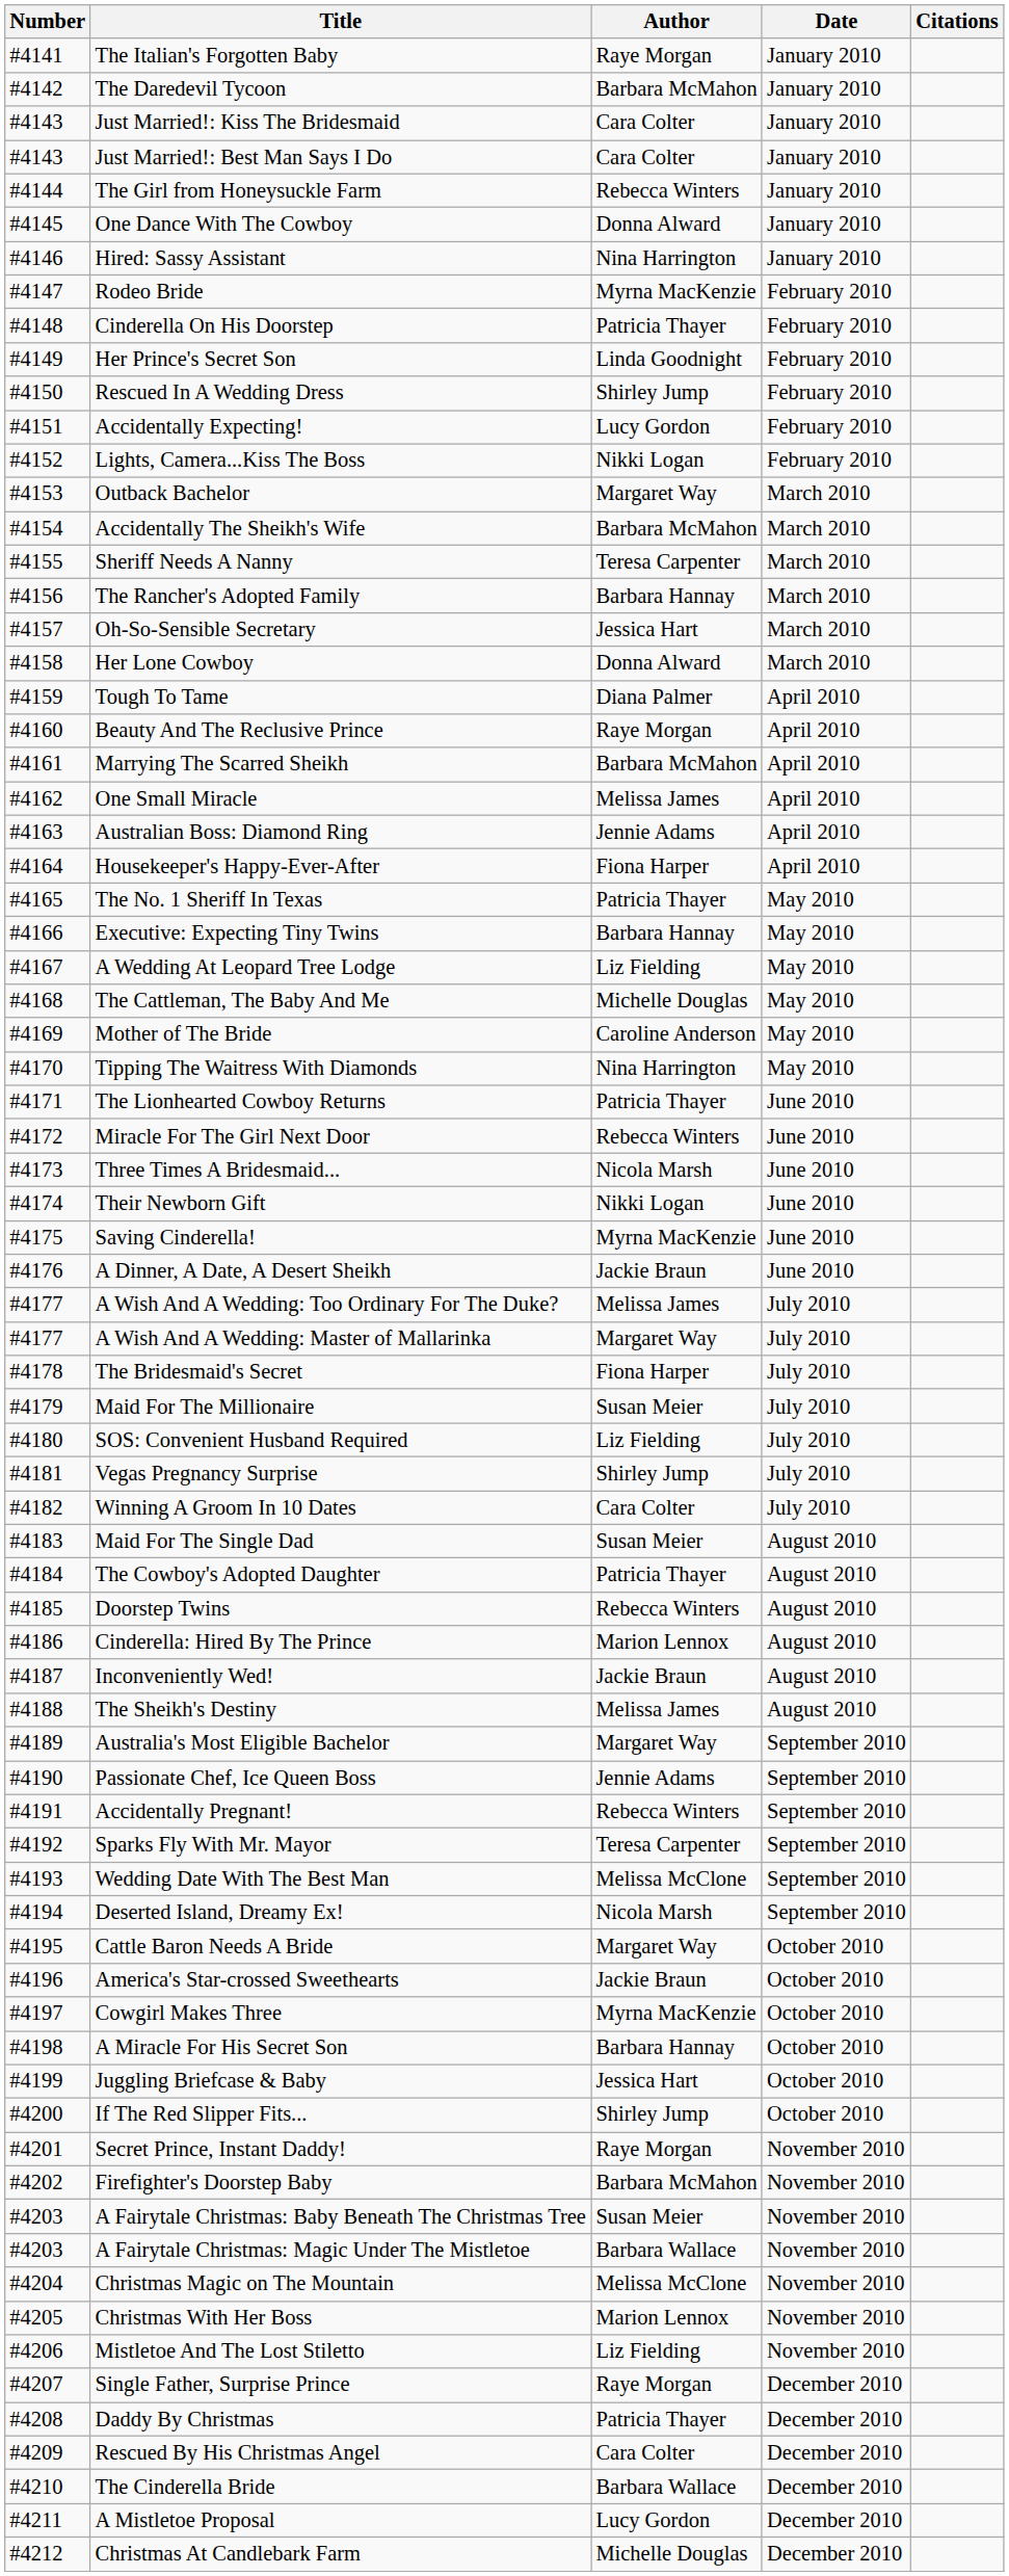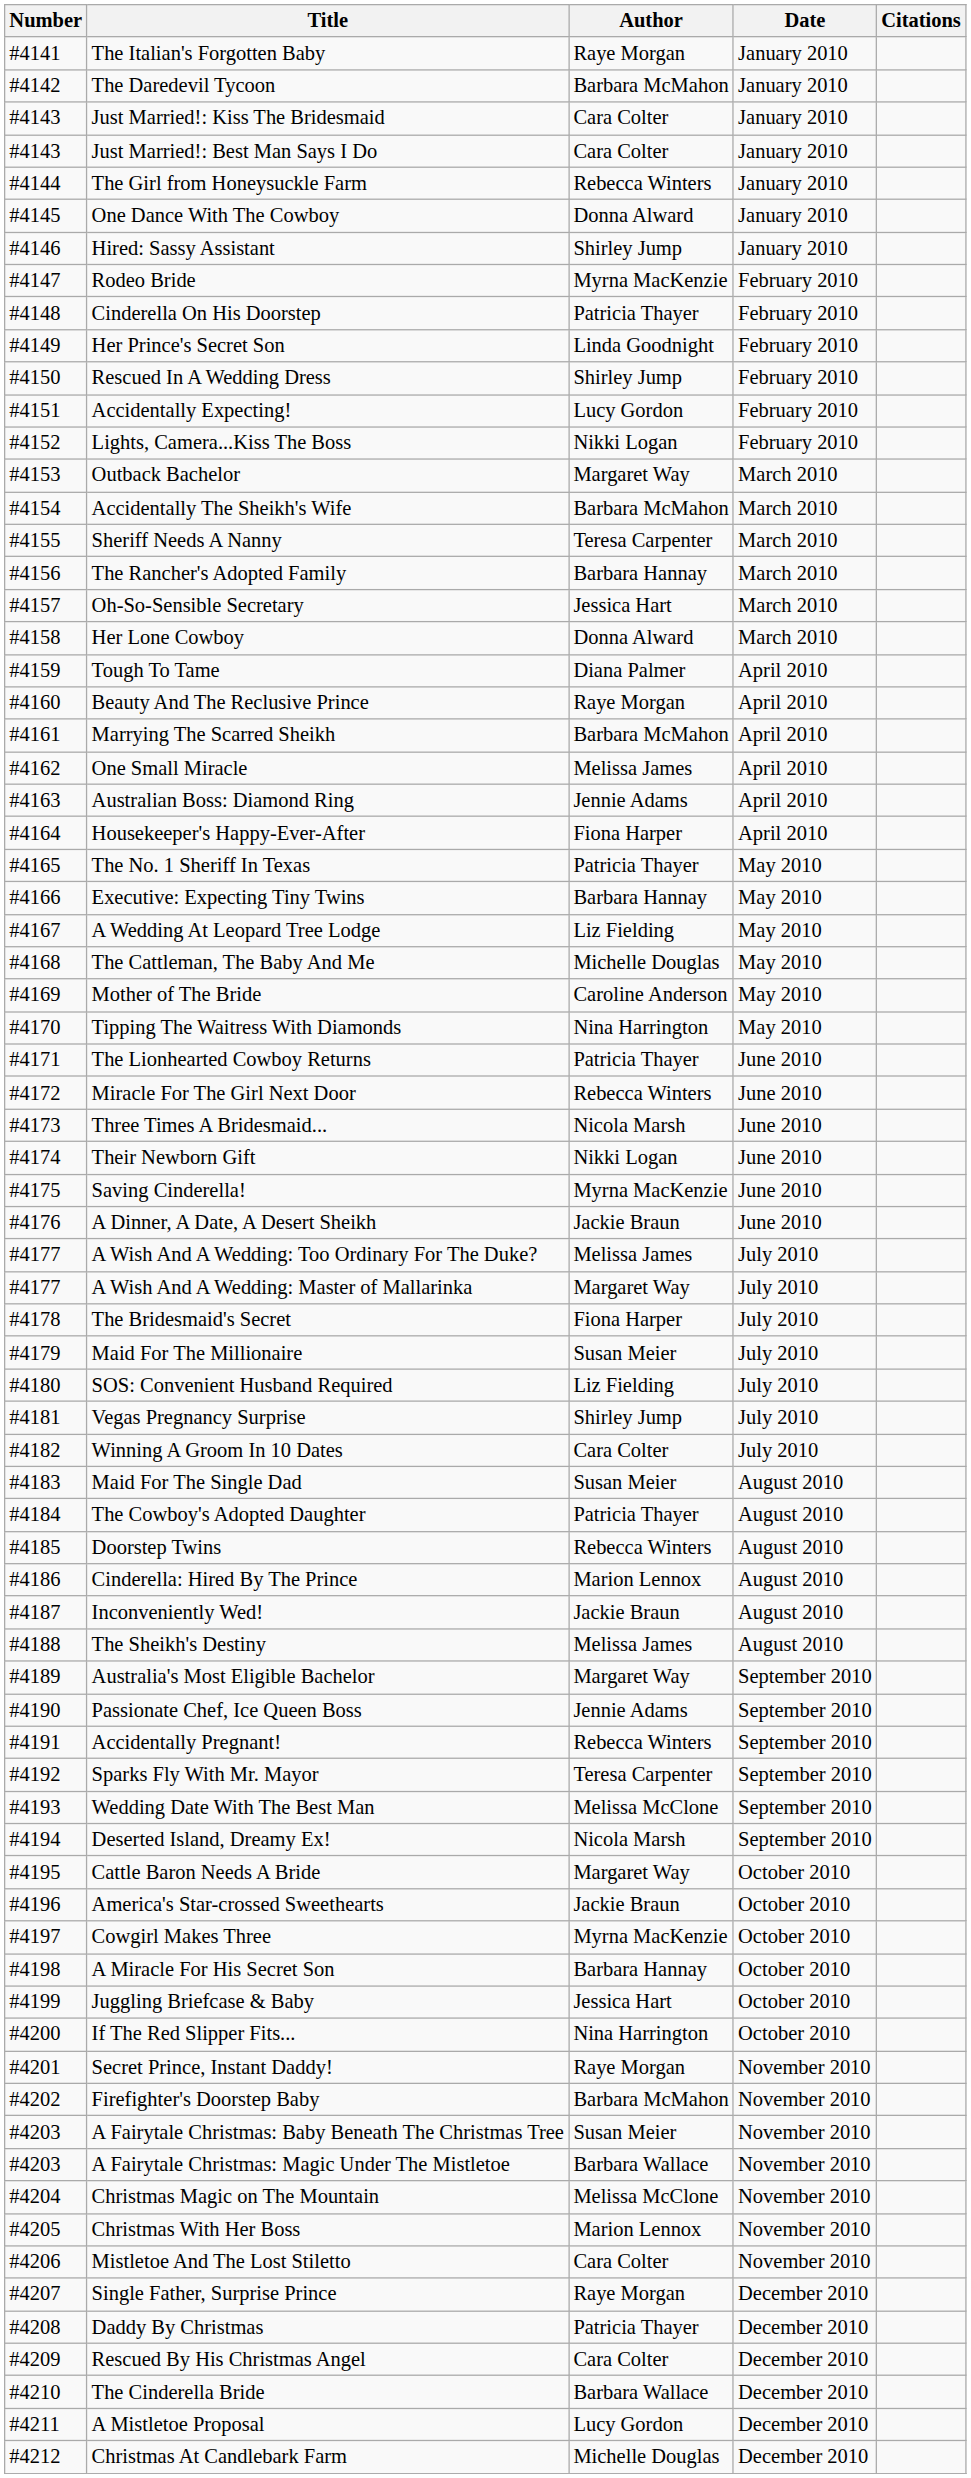Hired: Sassy Assistant | Author: Nina Harrington -> Shirley Jump
If The Red Slipper Fits... | Author: Shirley Jump -> Nina Harrington
Mistletoe And The Lost Stiletto | Author: Liz Fielding -> Cara Colter
